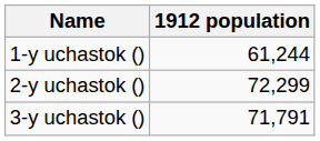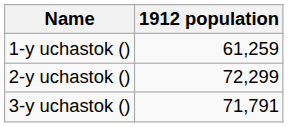1-y uchastok () | 1912 population: 61,244 -> 61,259
